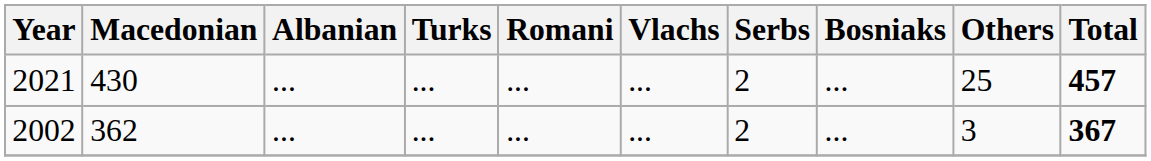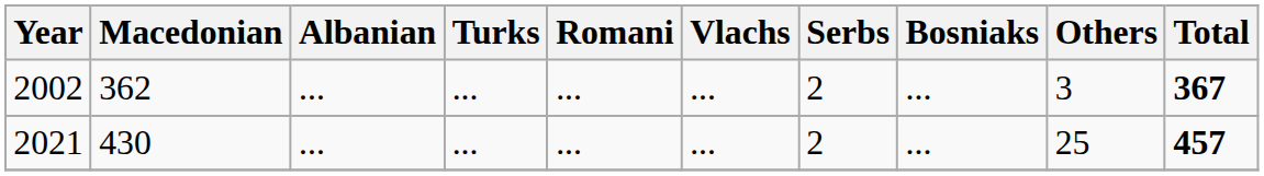rows swapped: 2002 <-> 2021
